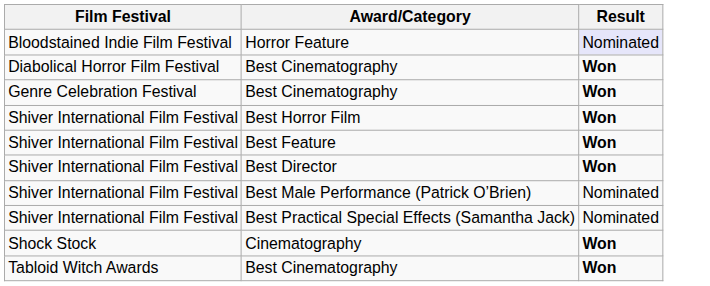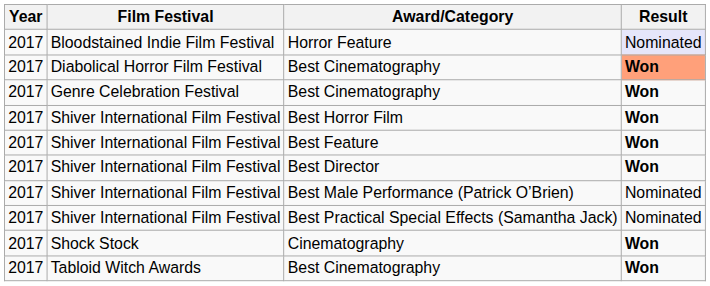+ column: Year | 2017 | 2017 | 2017 | 2017 | 2017 | 2017 | 2017 | 2017 | 2017 | 2017
Diabolical Horror Film Festival / Best Cinematography | Result: no background -> lightsalmon background
